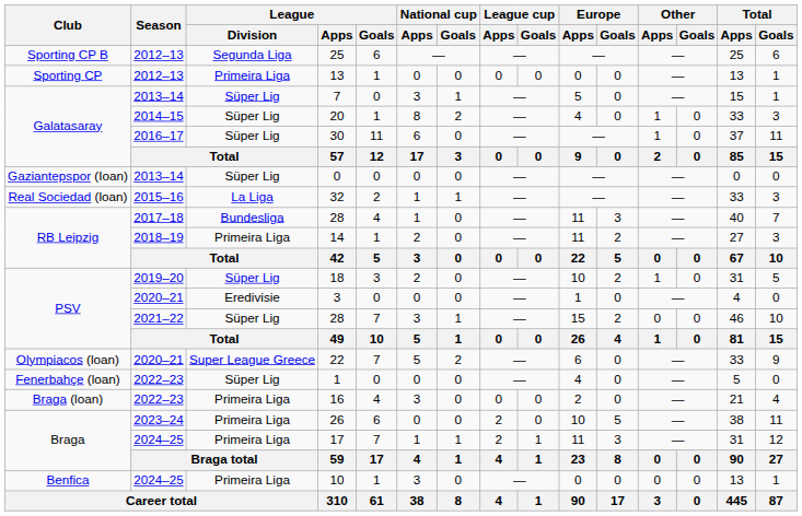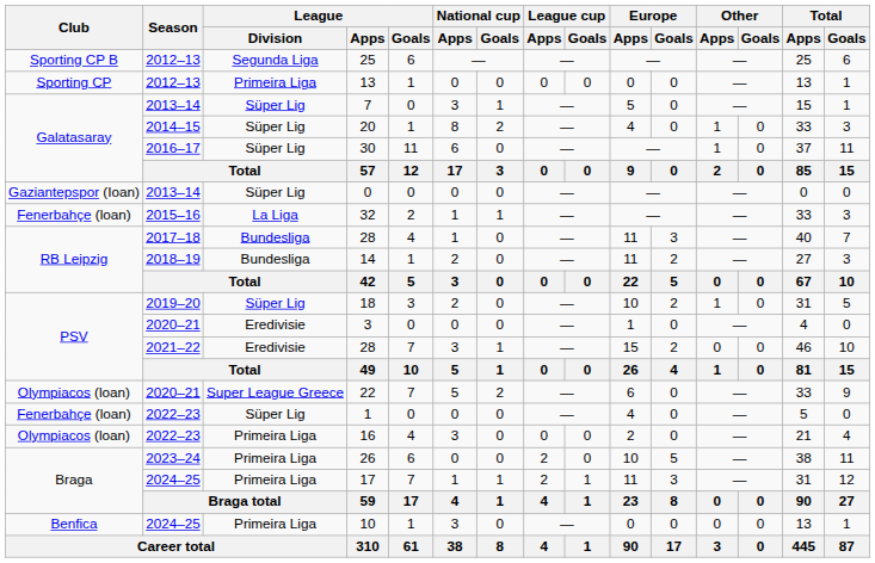32 | Club: Real Sociedad (loan) -> Fenerbahçe (loan)
14 | League / Division: Primeira Liga -> Bundesliga
2021–22 / 28 | League / Division: Süper Lig -> Eredivisie
16 | Club: Braga (loan) -> Olympiacos (loan)
